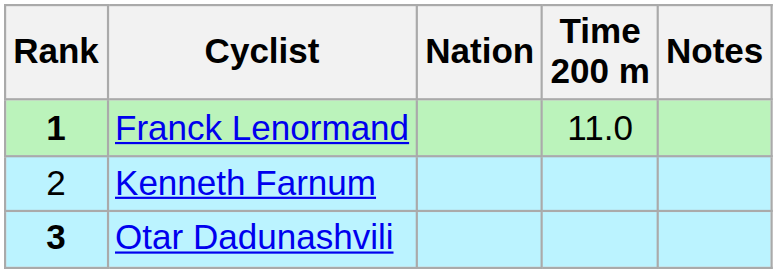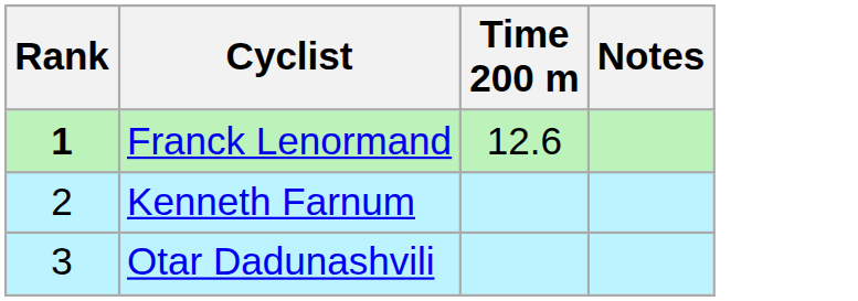- column: Nation
Franck Lenormand | Time 200 m: 11.0 -> 12.6
Otar Dadunashvili | Rank: bold -> normal
